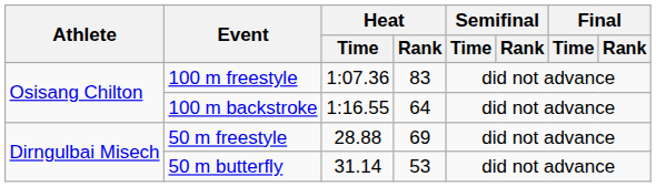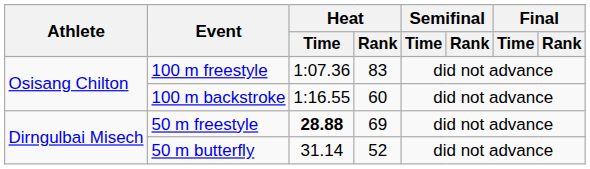100 m backstroke | Heat / Rank: 64 -> 60
50 m freestyle | Heat / Time: normal -> bold
50 m butterfly | Heat / Rank: 53 -> 52
